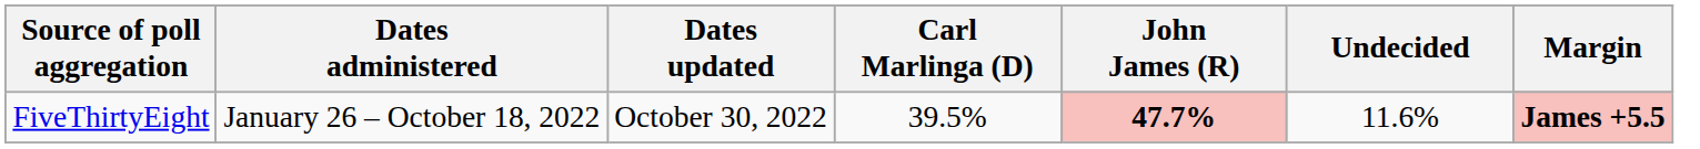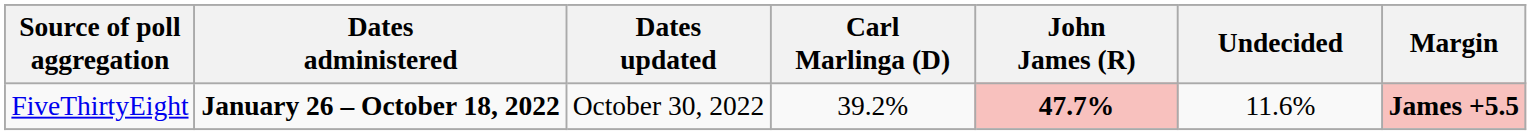FiveThirtyEight | Dates administered: normal -> bold
FiveThirtyEight | Carl Marlinga (D): 39.5% -> 39.2%
